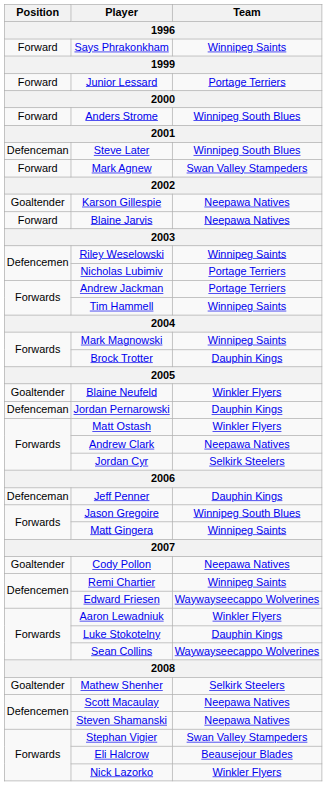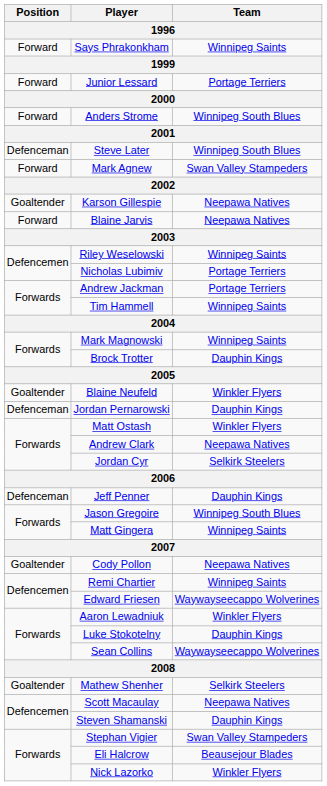Steven Shamanski | Team: Neepawa Natives -> Dauphin Kings
